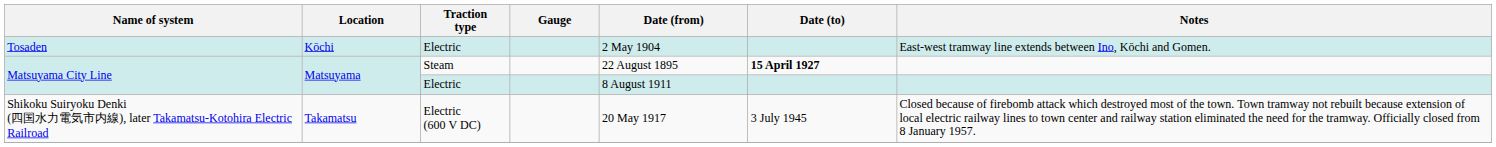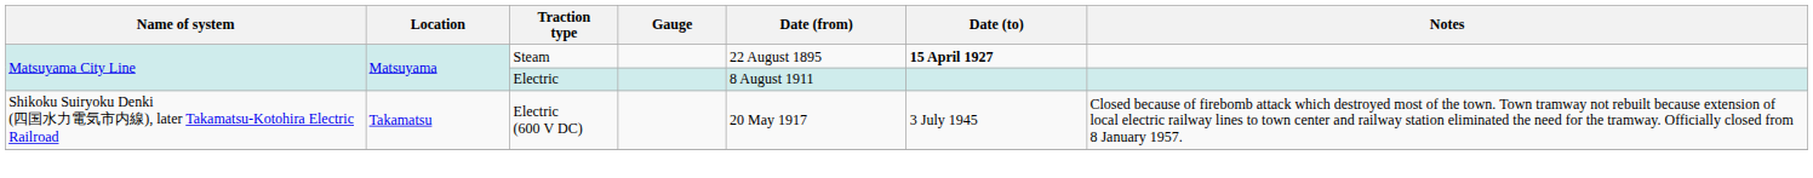- row: Tosaden | Kōchi | Electric | 2 May 1904 | East-west tramway line extends between Ino, Kōchi and Gomen.
